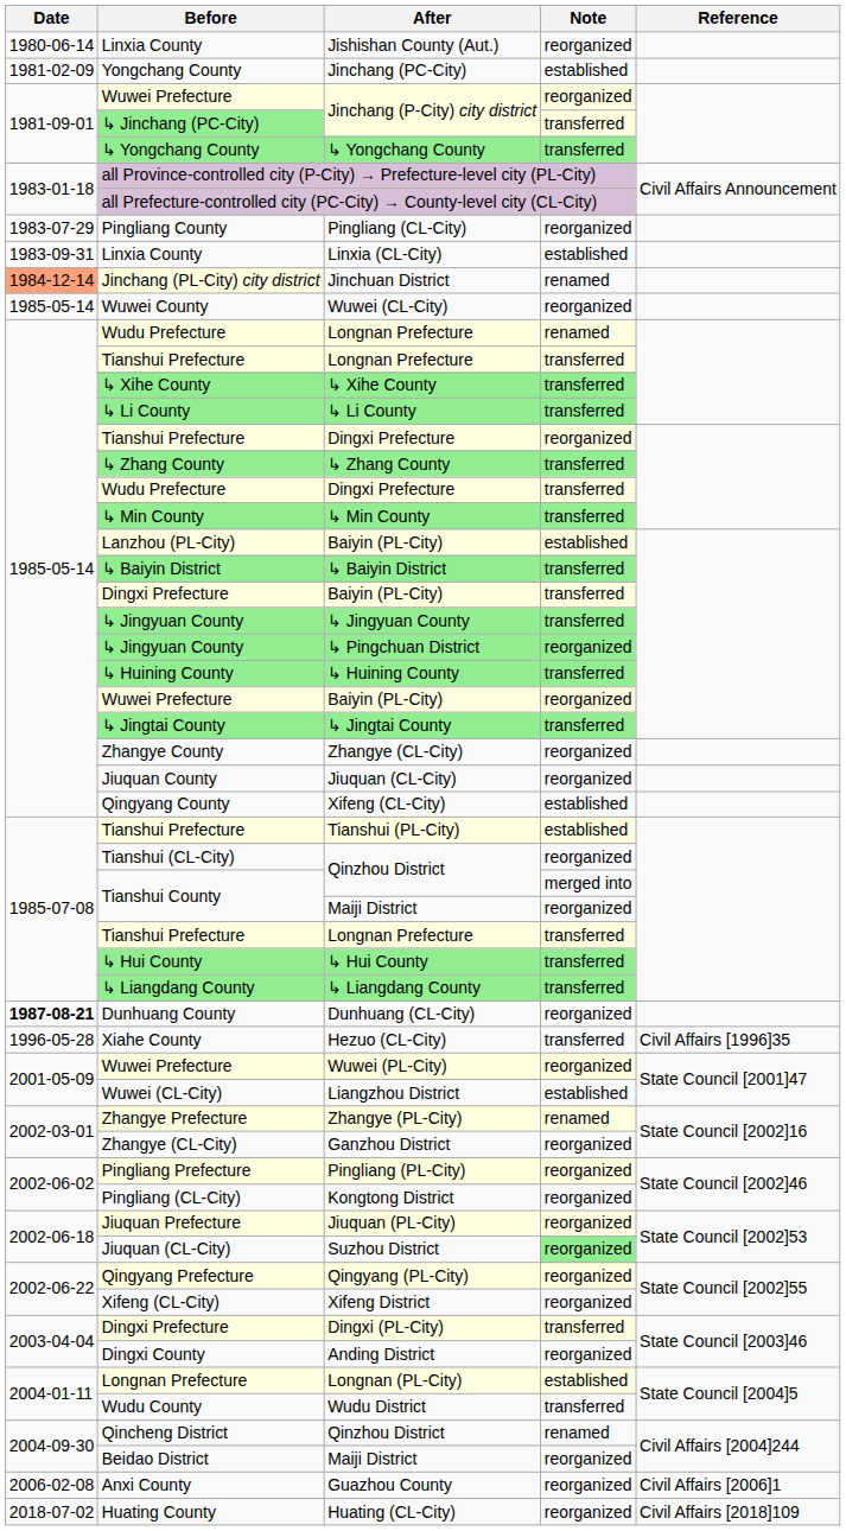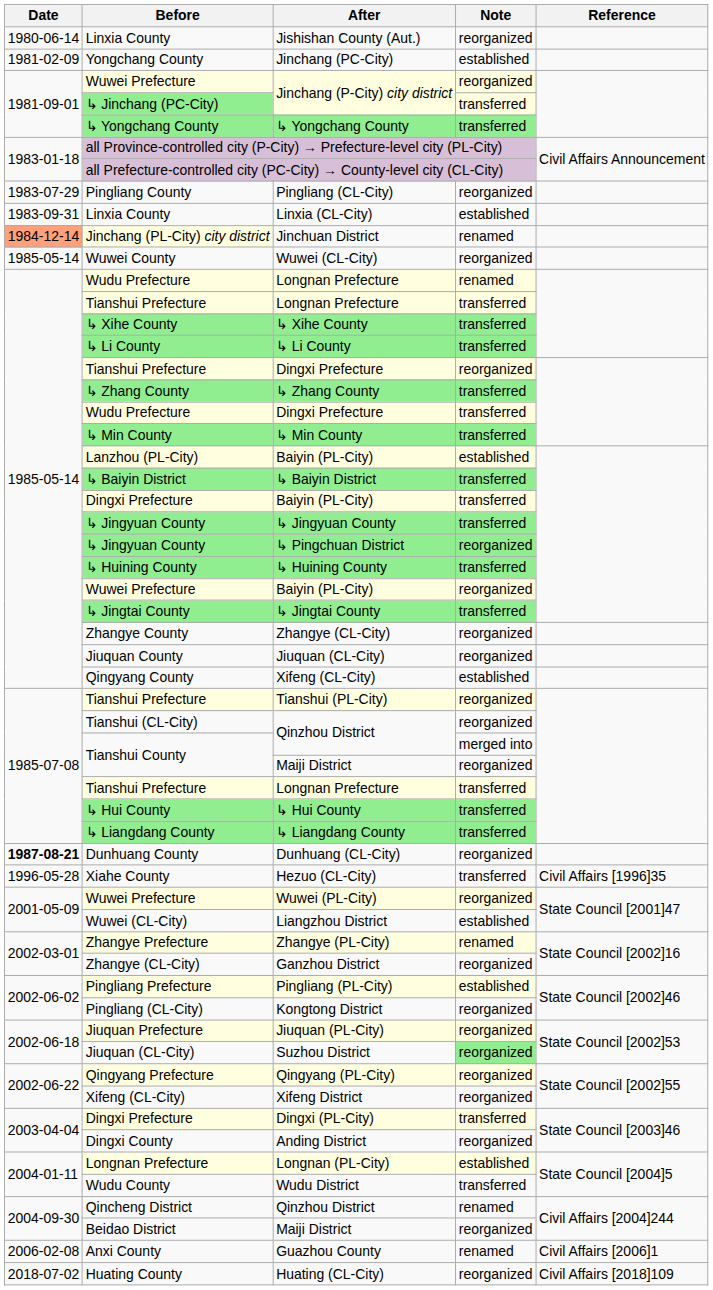Tianshui (PL-City) | Note: established -> reorganized
Pingliang (PL-City) | Note: reorganized -> established
Guazhou County | Note: reorganized -> renamed
